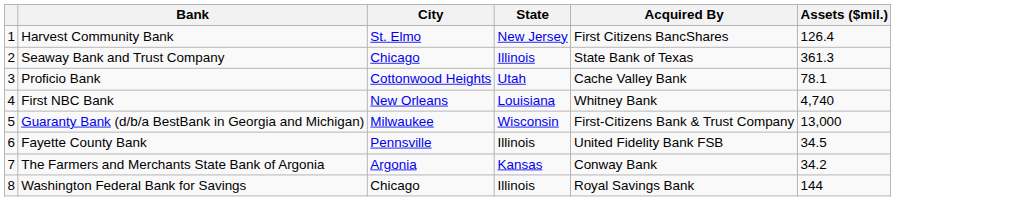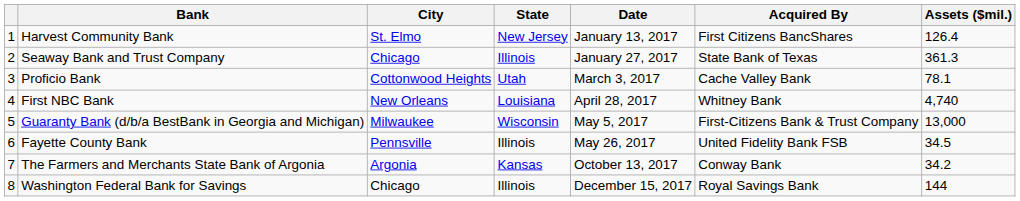+ column: Date | January 13, 2017 | January 27, 2017 | March 3, 2017 | April 28, 2017 | May 5, 2017 | May 26, 2017 | October 13, 2017 | December 15, 2017
